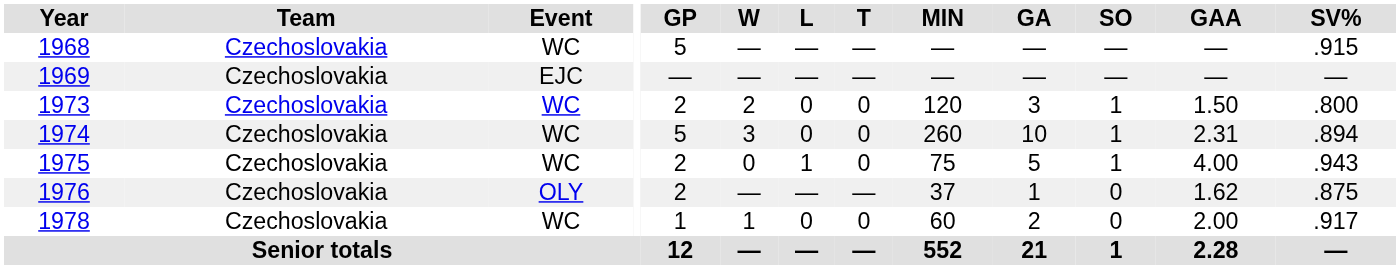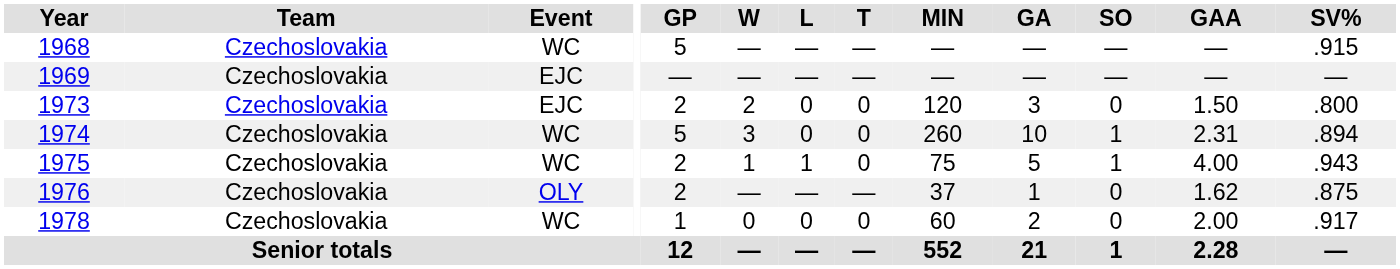1973 | Event: WC -> EJC
1973 | SO: 1 -> 0
1975 | W: 0 -> 1
1978 | W: 1 -> 0
